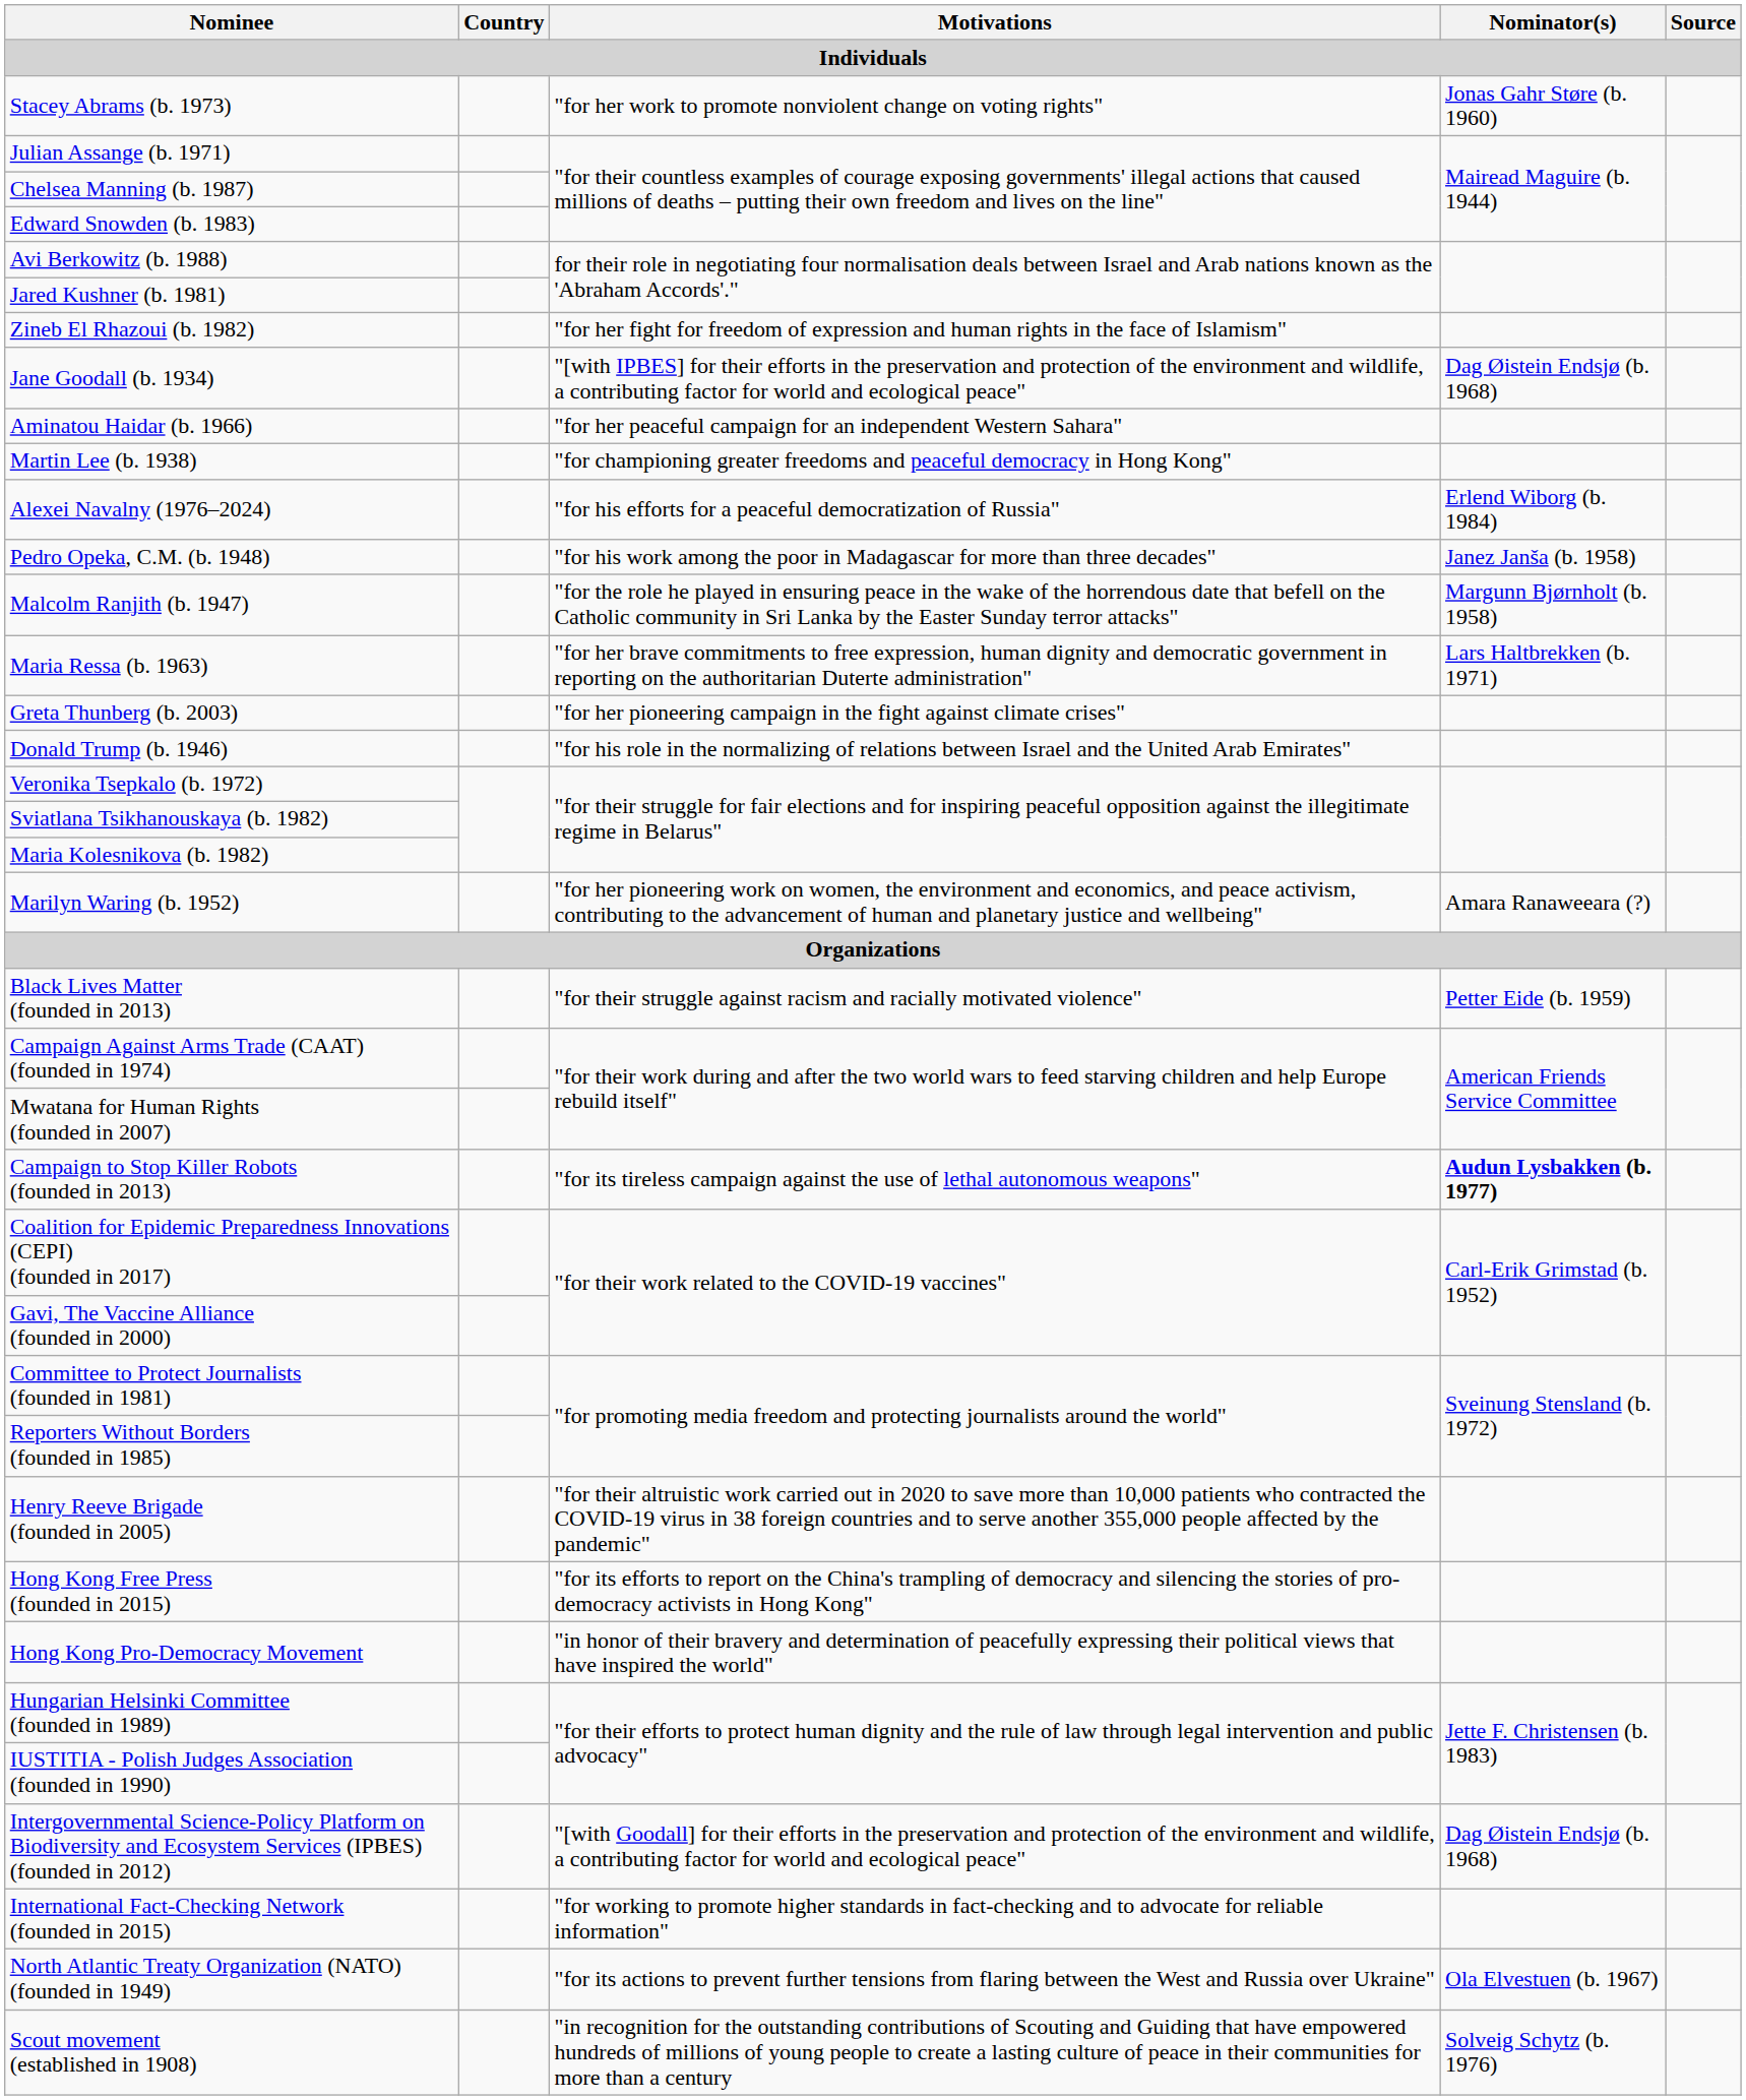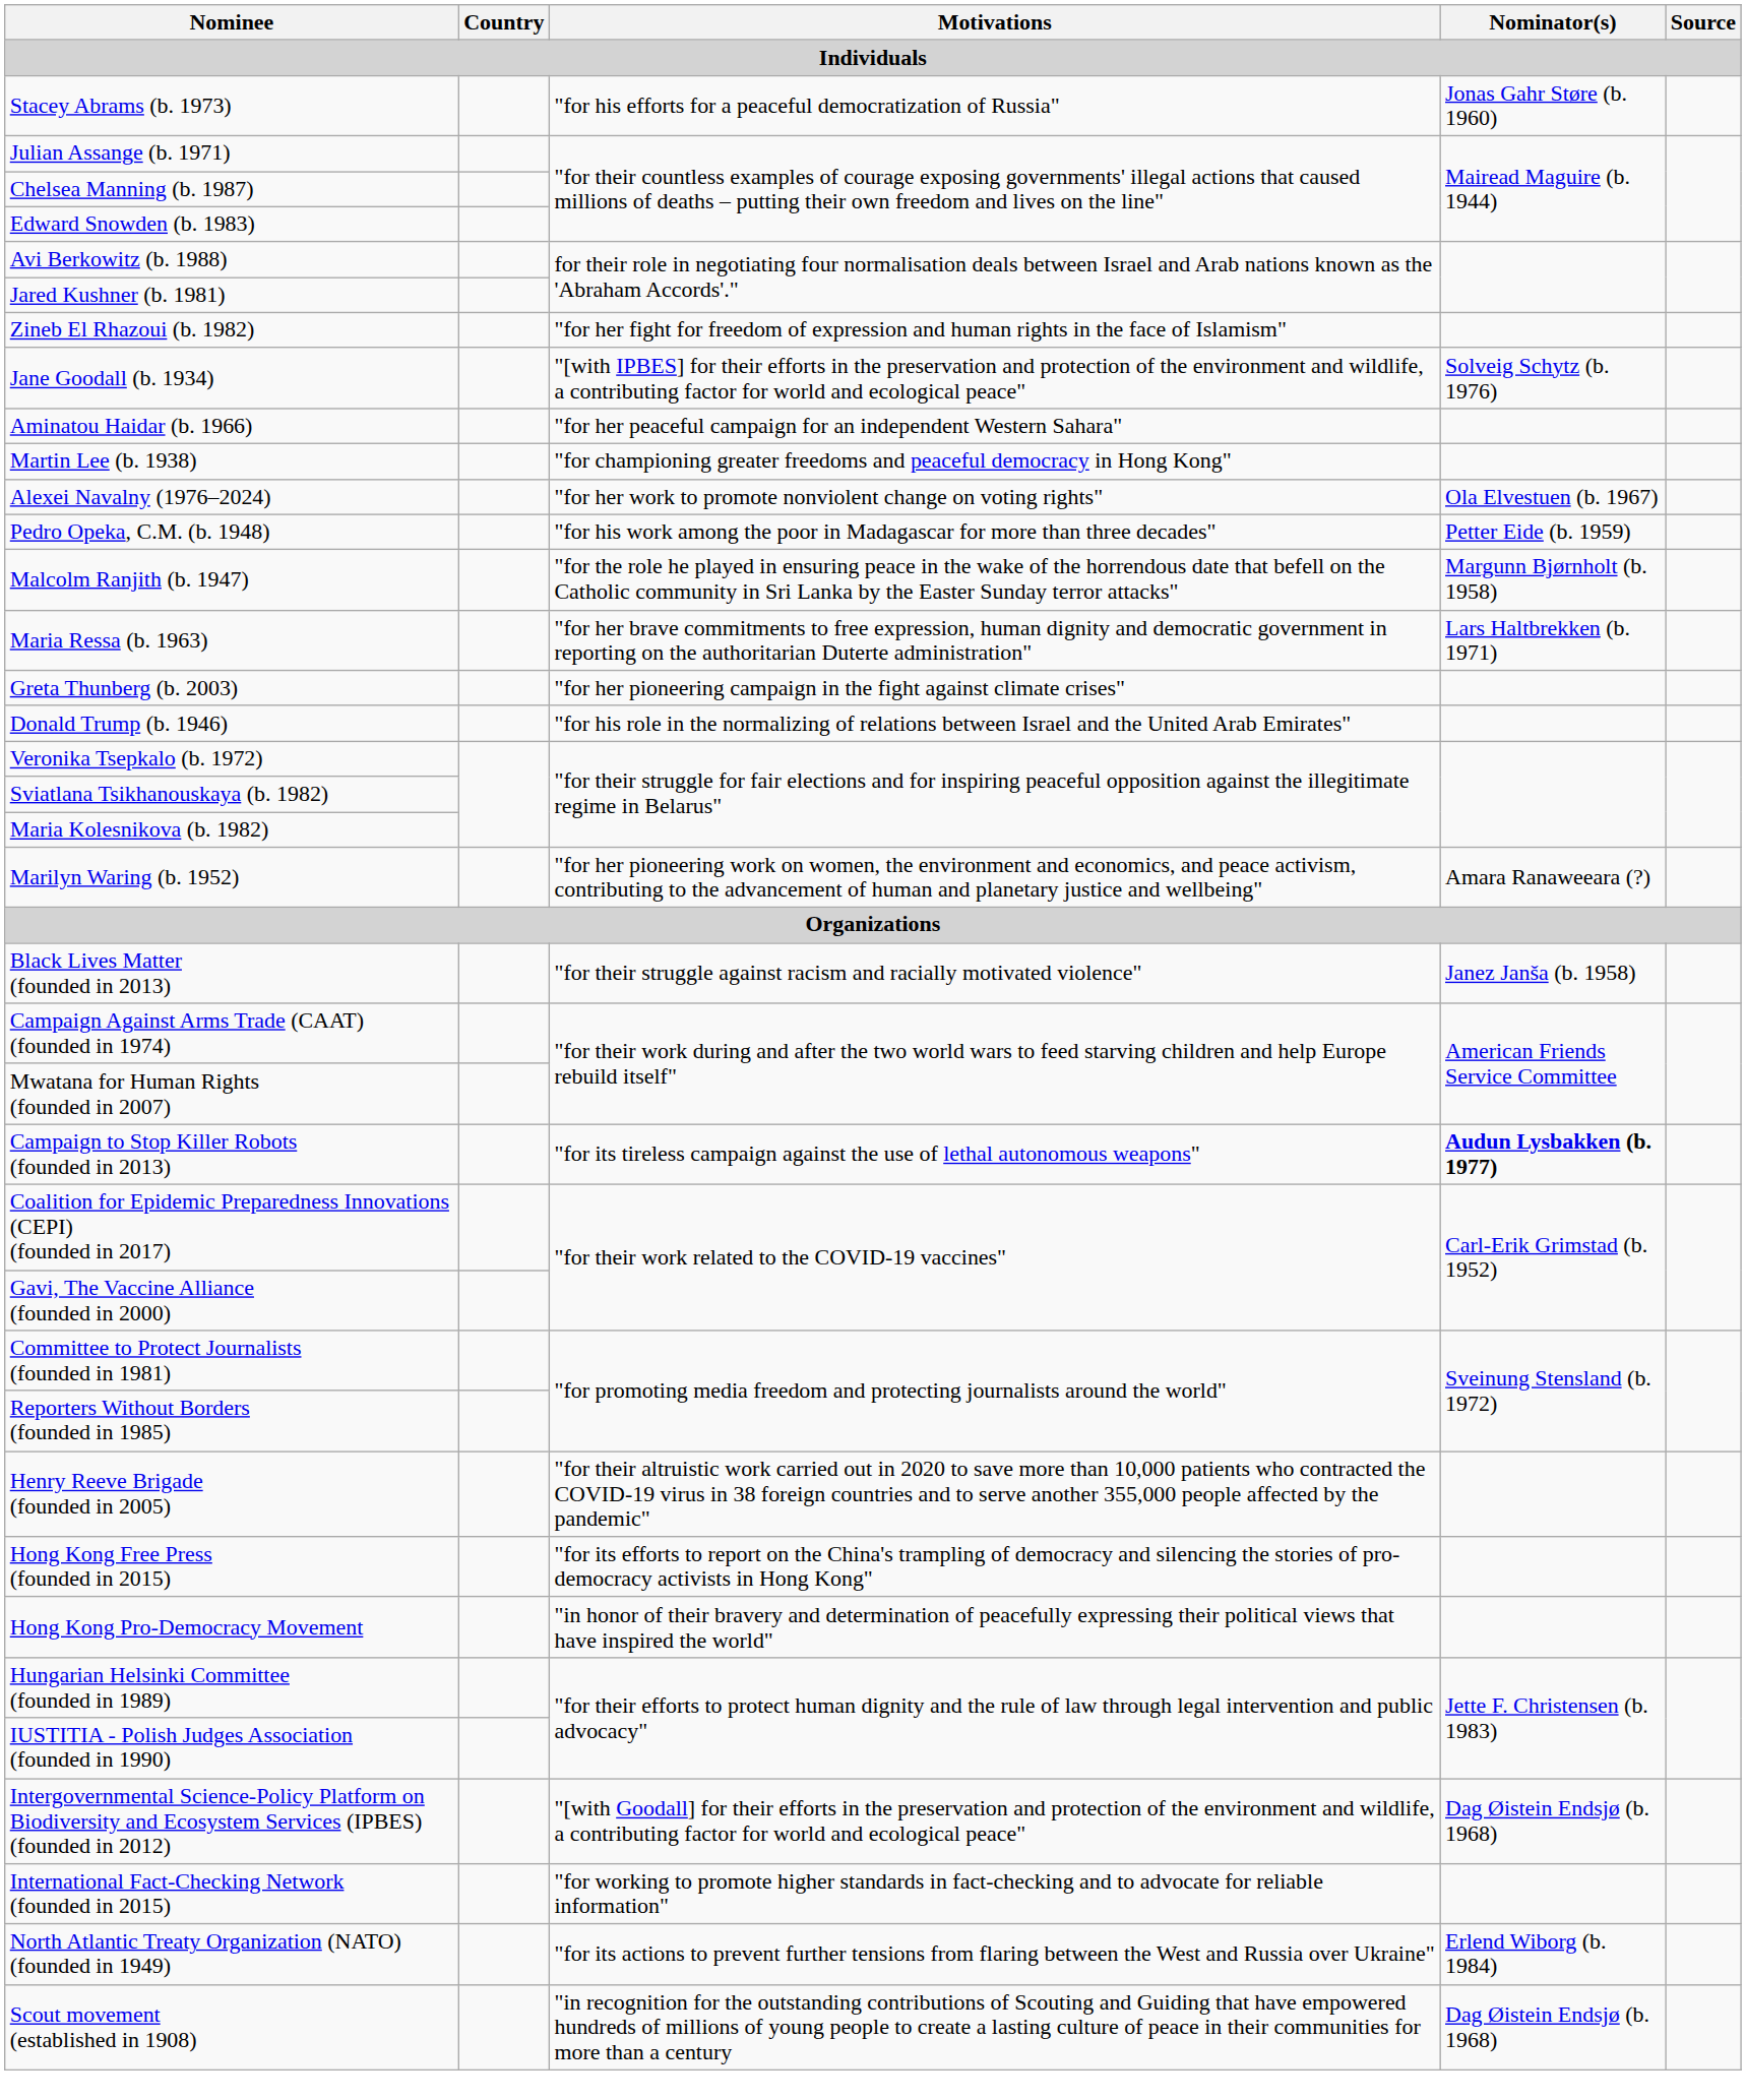Stacey Abrams (b. 1973) | Motivations: "for her work to promote nonviolent change on voting rights" -> "for his efforts for a peaceful democratization of Russia"
Jane Goodall (b. 1934) | Nominator(s): Dag Øistein Endsjø (b. 1968) -> Solveig Schytz (b. 1976)
Alexei Navalny (1976–2024) | Motivations: "for his efforts for a peaceful democratization of Russia" -> "for her work to promote nonviolent change on voting rights"
Alexei Navalny (1976–2024) | Nominator(s): Erlend Wiborg (b. 1984) -> Ola Elvestuen (b. 1967)
Pedro Opeka, C.M. (b. 1948) | Nominator(s): Janez Janša (b. 1958) -> Petter Eide (b. 1959)
Black Lives Matter (founded in 2013) | Nominator(s): Petter Eide (b. 1959) -> Janez Janša (b. 1958)
North Atlantic Treaty Organization (NATO) (founded in 1949) | Nominator(s): Ola Elvestuen (b. 1967) -> Erlend Wiborg (b. 1984)
Scout movement (established in 1908) | Nominator(s): Solveig Schytz (b. 1976) -> Dag Øistein Endsjø (b. 1968)
